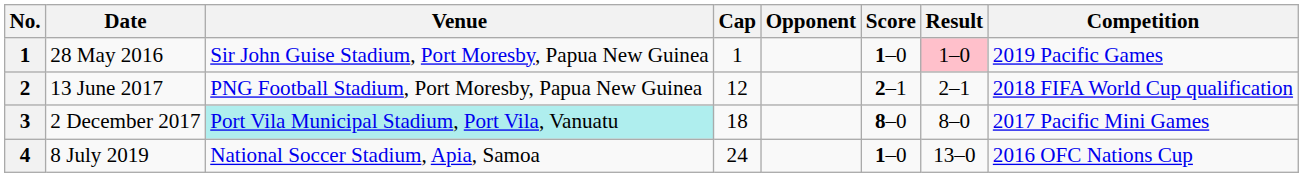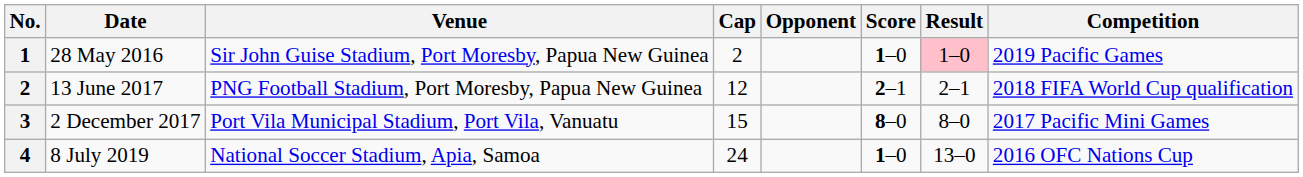28 May 2016 | Cap: 1 -> 2
2 December 2017 | Venue: paleturquoise background -> no background
2 December 2017 | Cap: 18 -> 15
